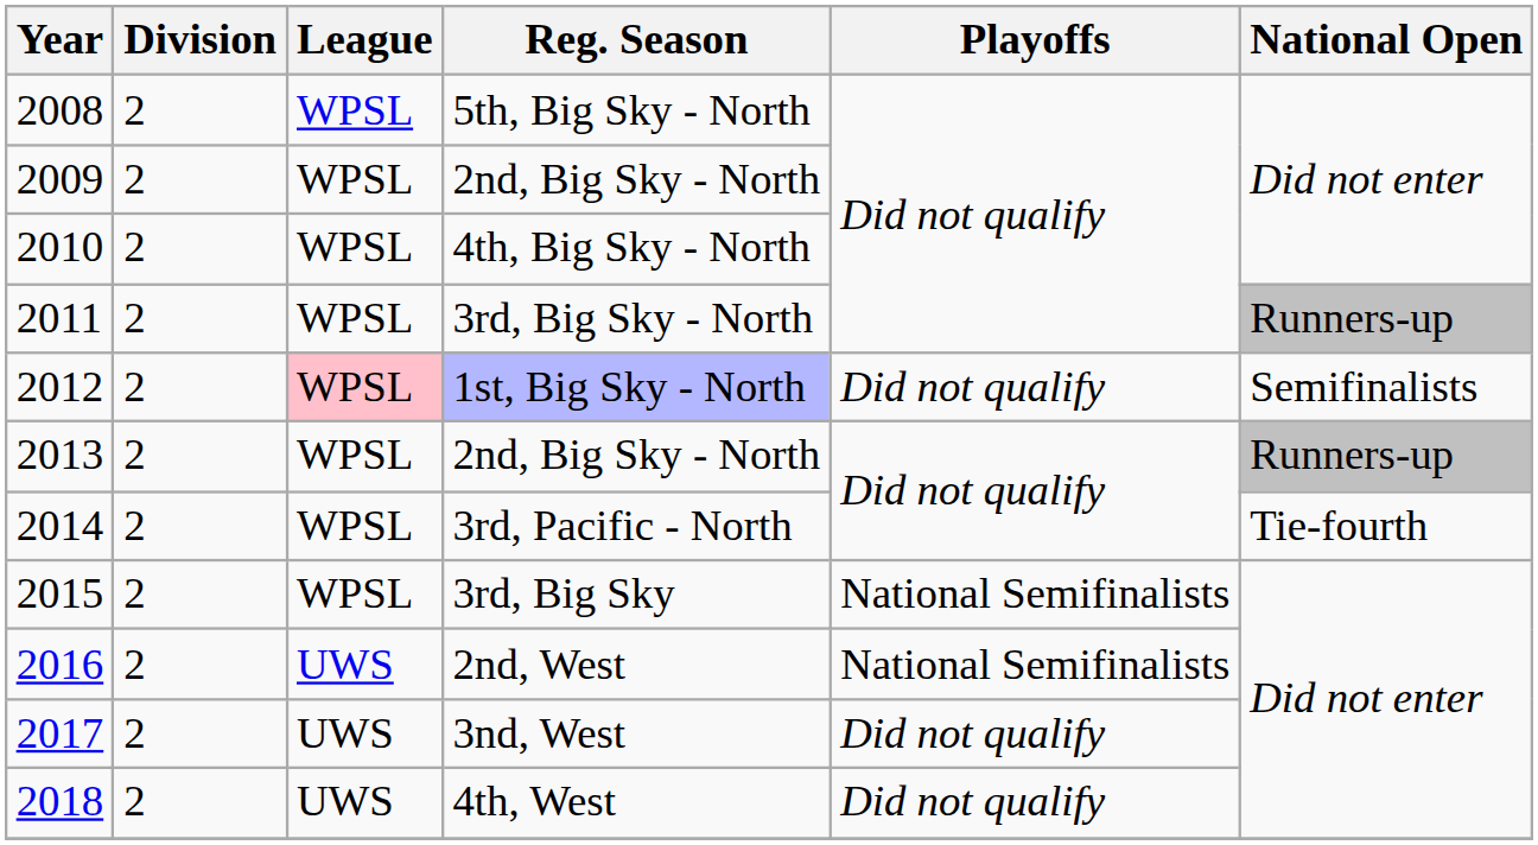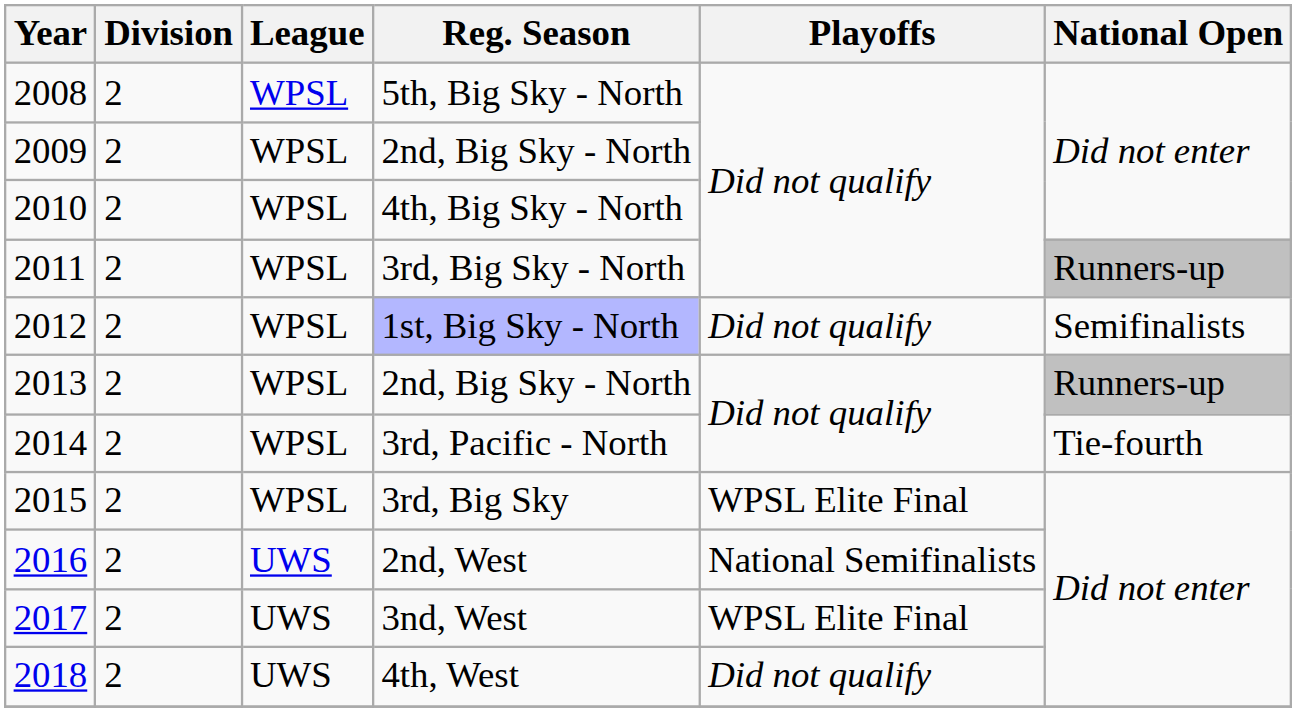1st, Big Sky - North | League: pink background -> no background
3rd, Big Sky | Playoffs: National Semifinalists -> WPSL Elite Final
3nd, West | Playoffs: Did not qualify -> WPSL Elite Final
